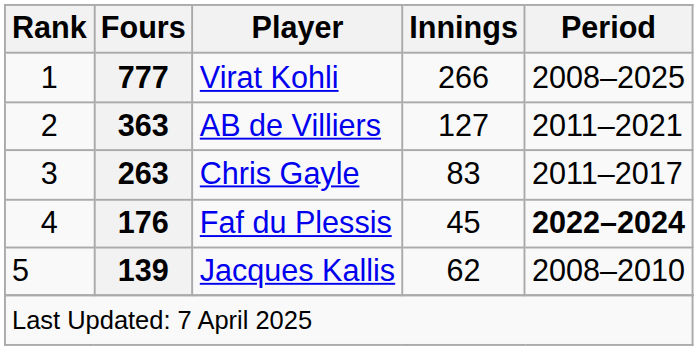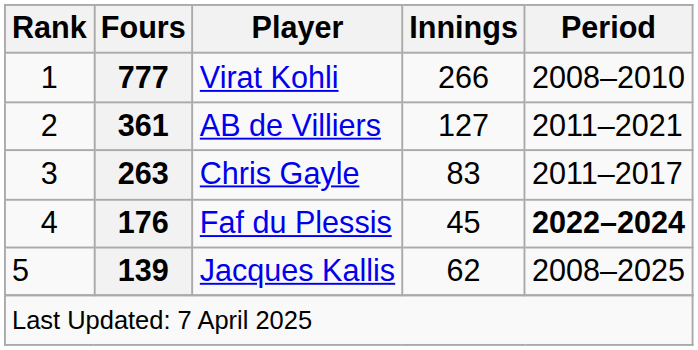Virat Kohli | Period: 2008–2025 -> 2008–2010
AB de Villiers | Fours: 363 -> 361
Jacques Kallis | Period: 2008–2010 -> 2008–2025
